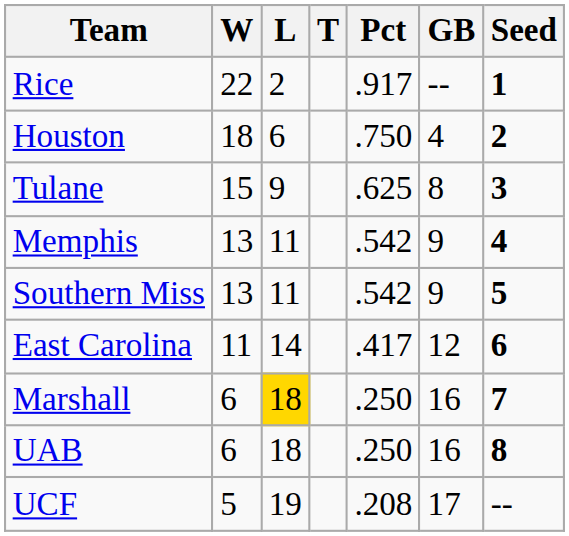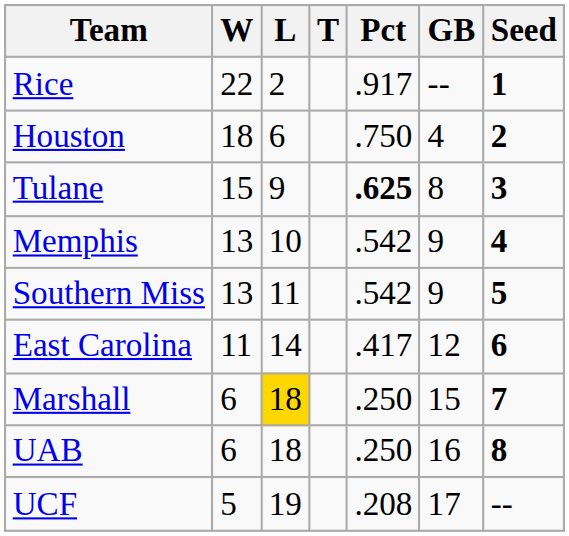Tulane | Pct: normal -> bold
Memphis | L: 11 -> 10
Marshall | GB: 16 -> 15
